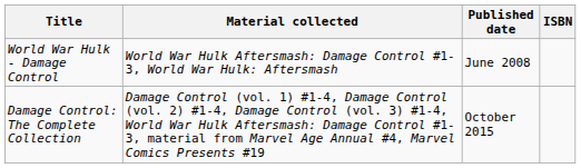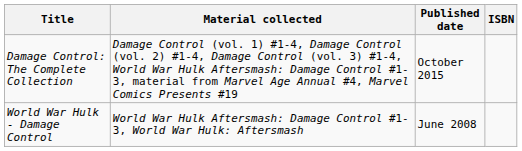rows swapped: World War Hulk - Damage Control <-> Damage Control: The Complete Collection
